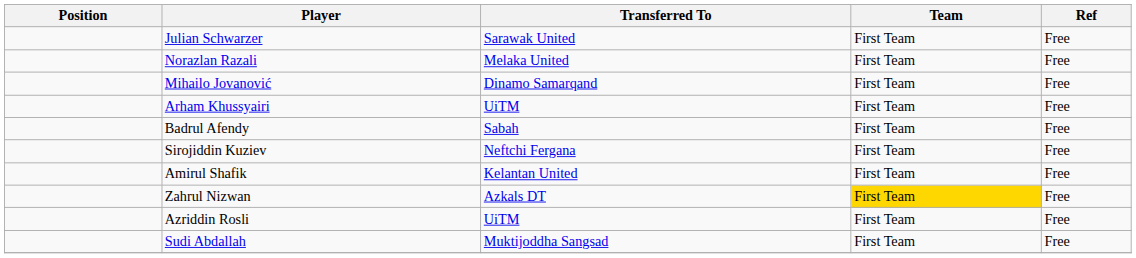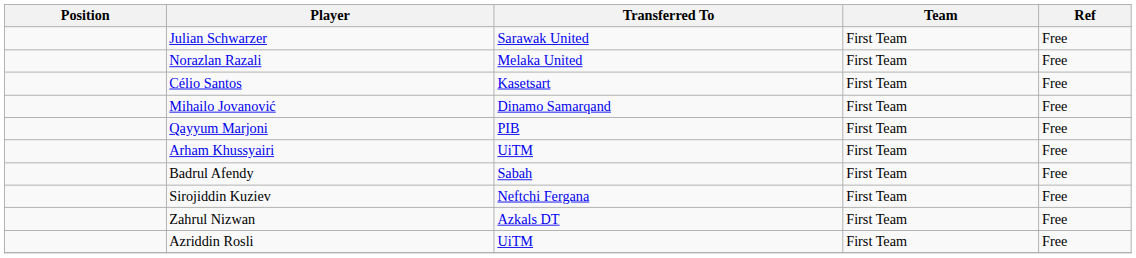+ row: Célio Santos | Kasetsart | First Team | Free
+ row: Qayyum Marjoni | PIB | First Team | Free
- row: Amirul Shafik | Kelantan United | First Team | Free
Zahrul Nizwan | Team: gold background -> no background
- row: Sudi Abdallah | Muktijoddha Sangsad | First Team | Free
